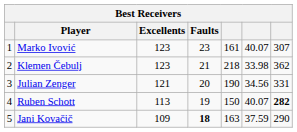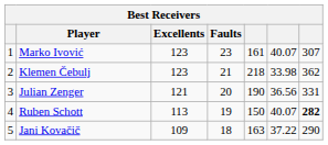Julian Zenger | column 6: 34.56 -> 36.56
Jani Kovačič | Faults: bold -> normal
Jani Kovačič | column 6: 37.59 -> 37.22
